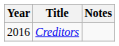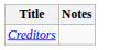- column: Year | 2016
